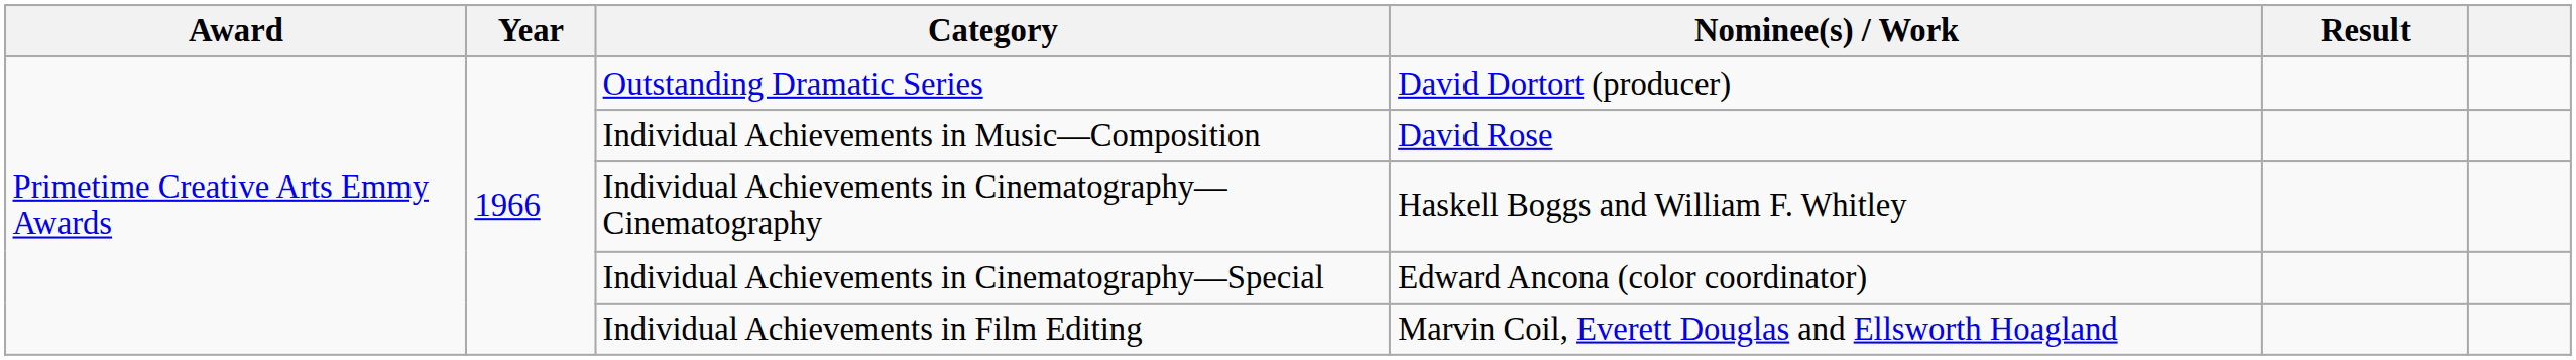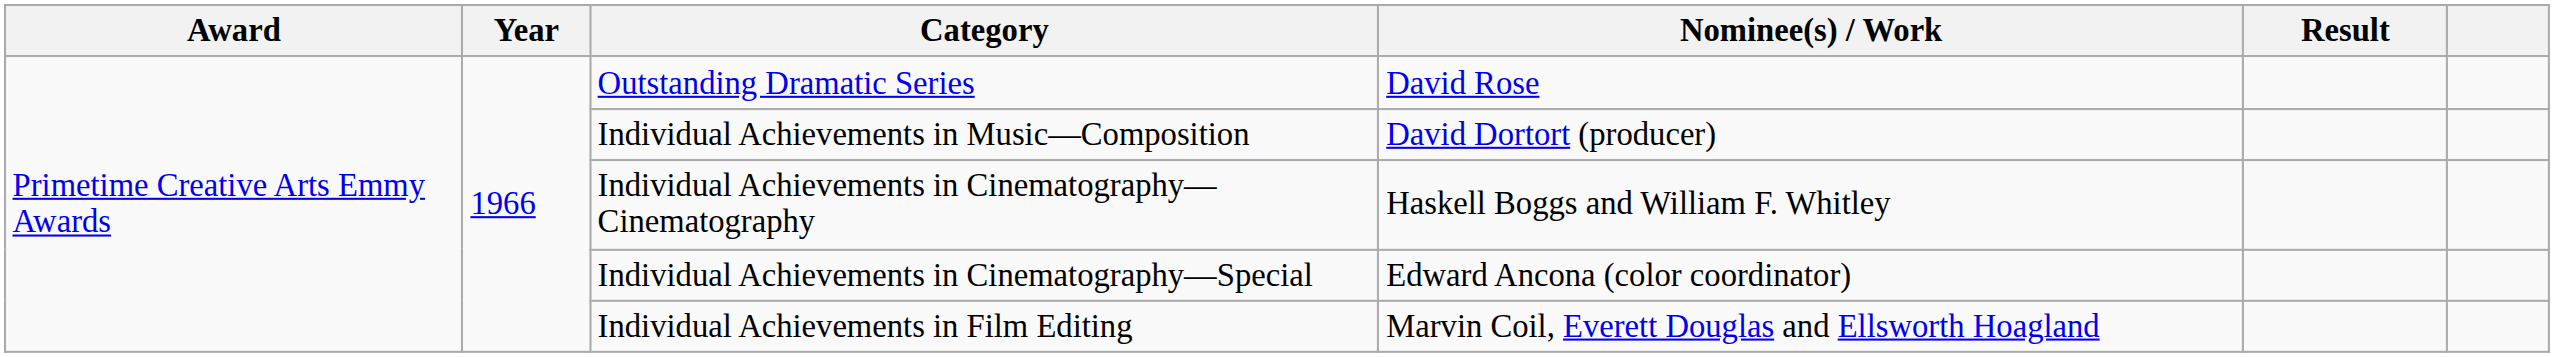Outstanding Dramatic Series | Nominee(s) / Work: David Dortort (producer) -> David Rose
Individual Achievements in Music—Composition | Nominee(s) / Work: David Rose -> David Dortort (producer)
